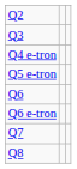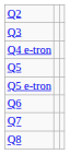+ row: Q5
- row: Q6 e-tron
